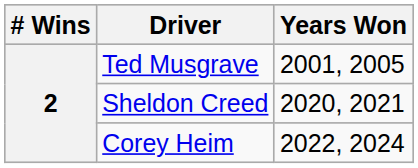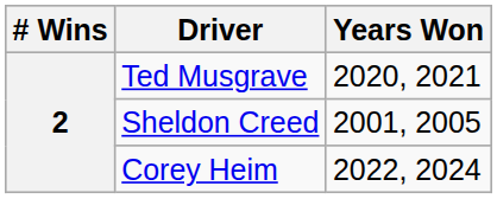Ted Musgrave | Years Won: 2001, 2005 -> 2020, 2021
Sheldon Creed | Years Won: 2020, 2021 -> 2001, 2005
